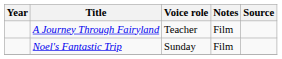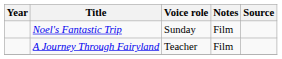rows swapped: Noel's Fantastic Trip <-> A Journey Through Fairyland
